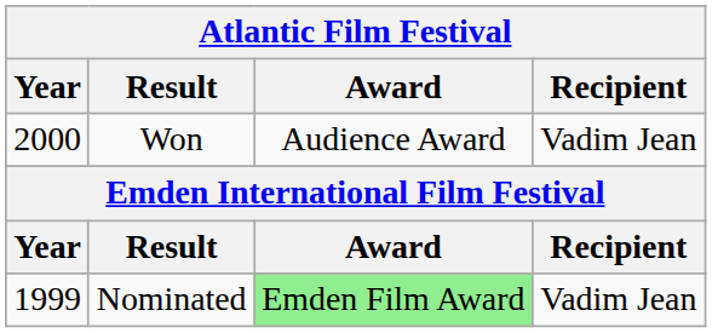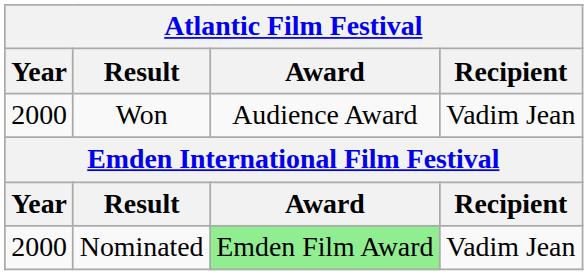Nominated | Year: 1999 -> 2000
